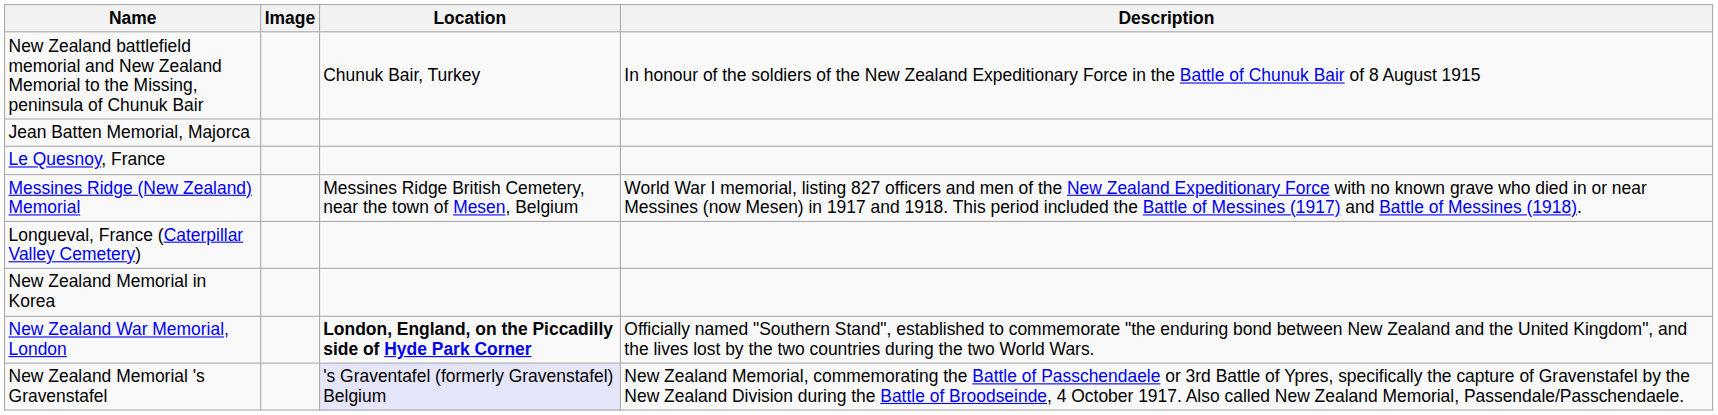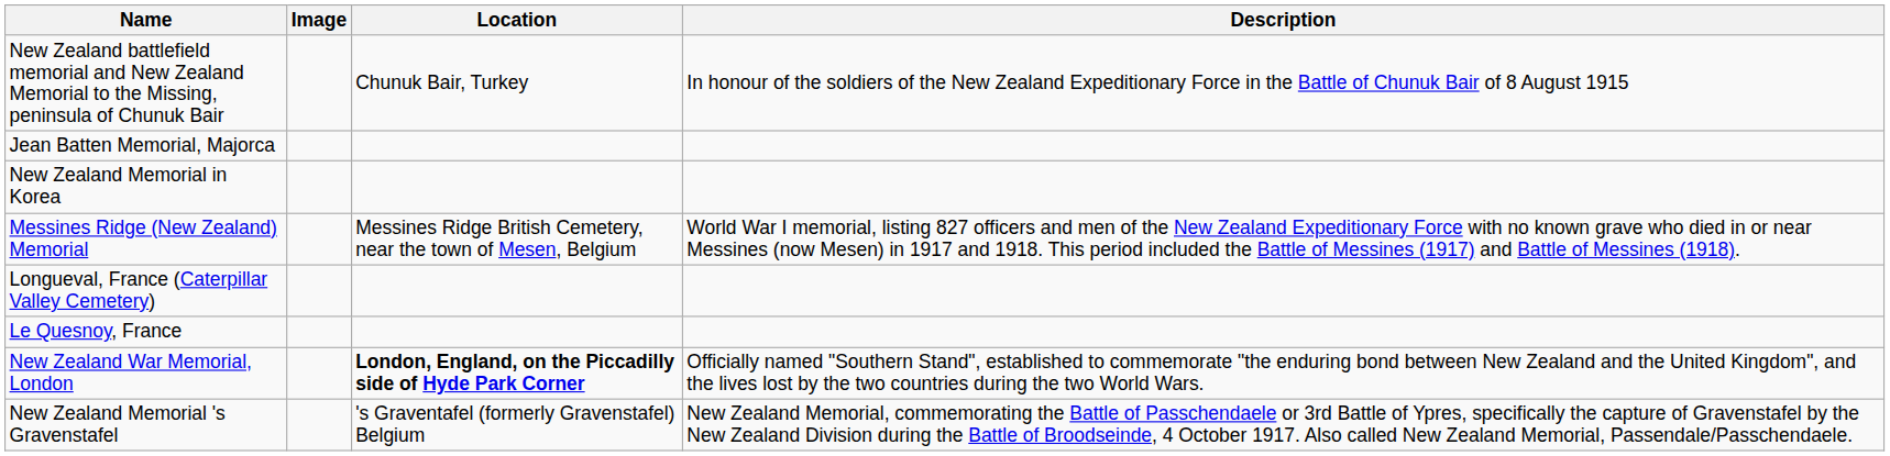rows swapped: Le Quesnoy, France <-> New Zealand Memorial in Korea
New Zealand Memorial 's Gravenstafel | Location: lavender background -> no background
